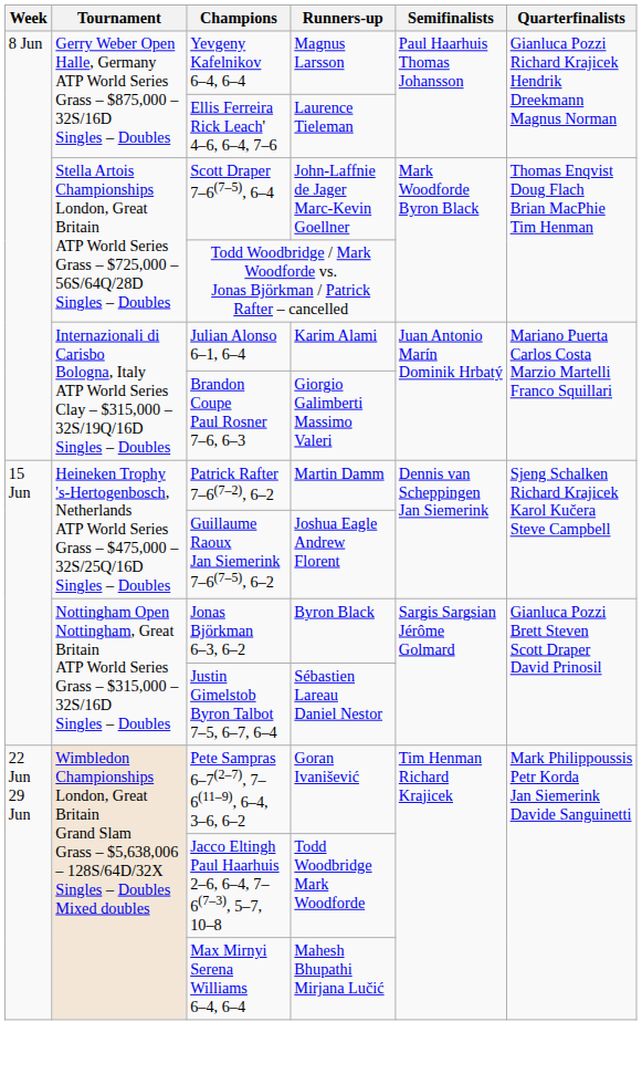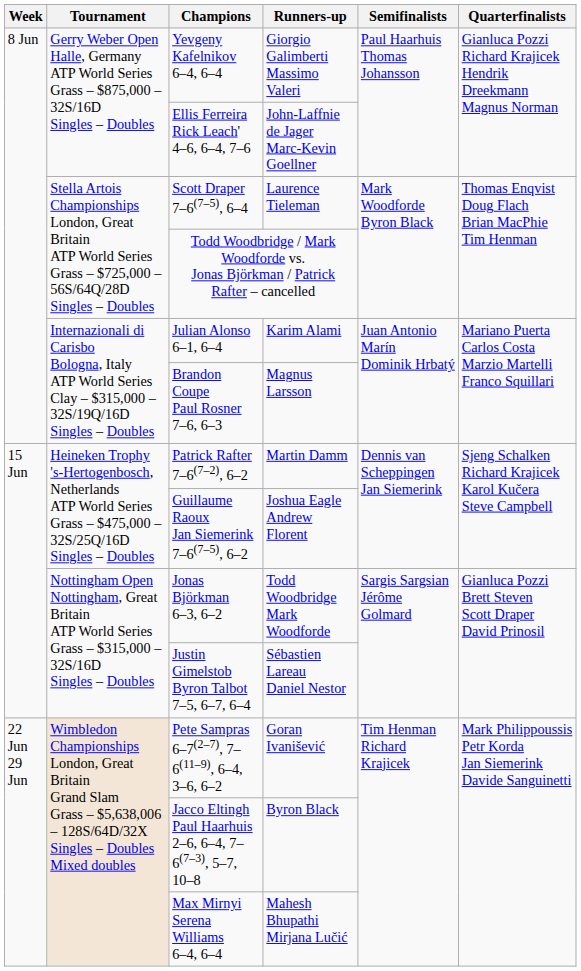Yevgeny Kafelnikov 6–4, 6–4 | Runners-up: Magnus Larsson -> Giorgio Galimberti Massimo Valeri
Ellis Ferreira Rick Leach' 4–6, 6–4, 7–6 | Runners-up: Laurence Tieleman -> John-Laffnie de Jager Marc-Kevin Goellner
Scott Draper 7–6(7–5), 6–4 | Runners-up: John-Laffnie de Jager Marc-Kevin Goellner -> Laurence Tieleman
Brandon Coupe Paul Rosner 7–6, 6–3 | Runners-up: Giorgio Galimberti Massimo Valeri -> Magnus Larsson
Jonas Björkman 6–3, 6–2 | Runners-up: Byron Black -> Todd Woodbridge Mark Woodforde
Jacco Eltingh Paul Haarhuis 2–6, 6–4, 7–6(7–3), 5–7, 10–8 | Runners-up: Todd Woodbridge Mark Woodforde -> Byron Black
